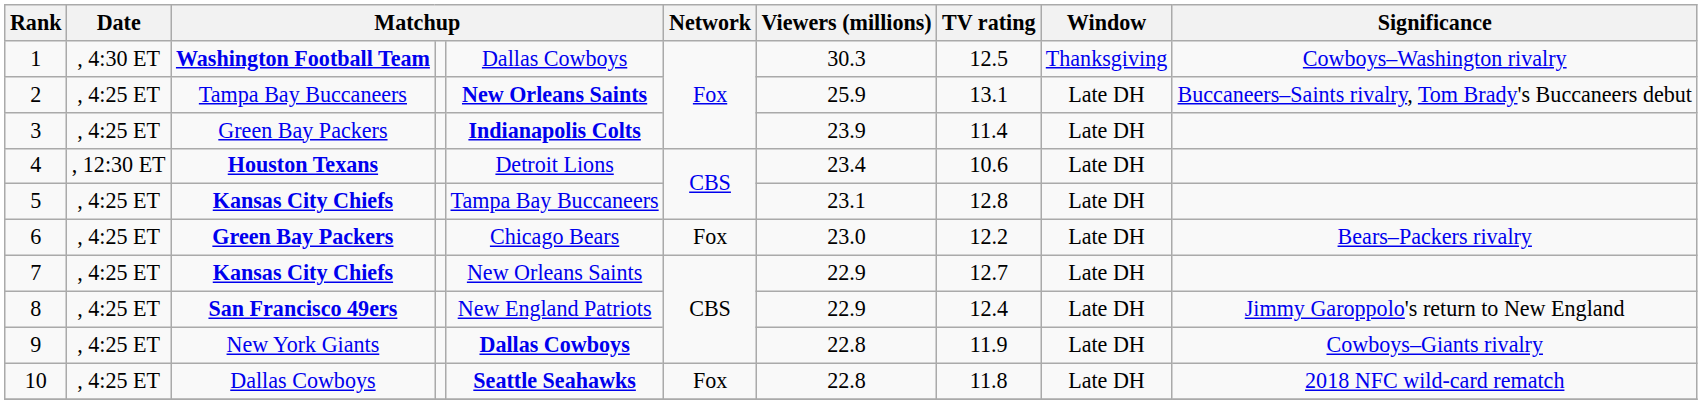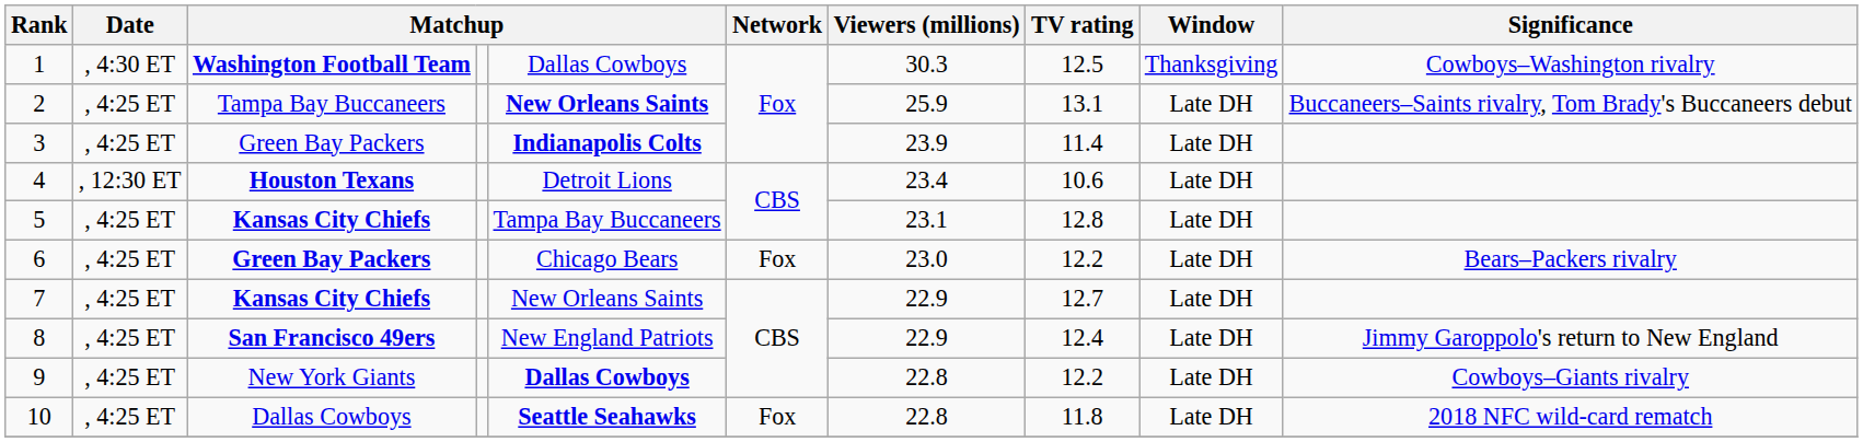9 | TV rating: 11.9 -> 12.2
